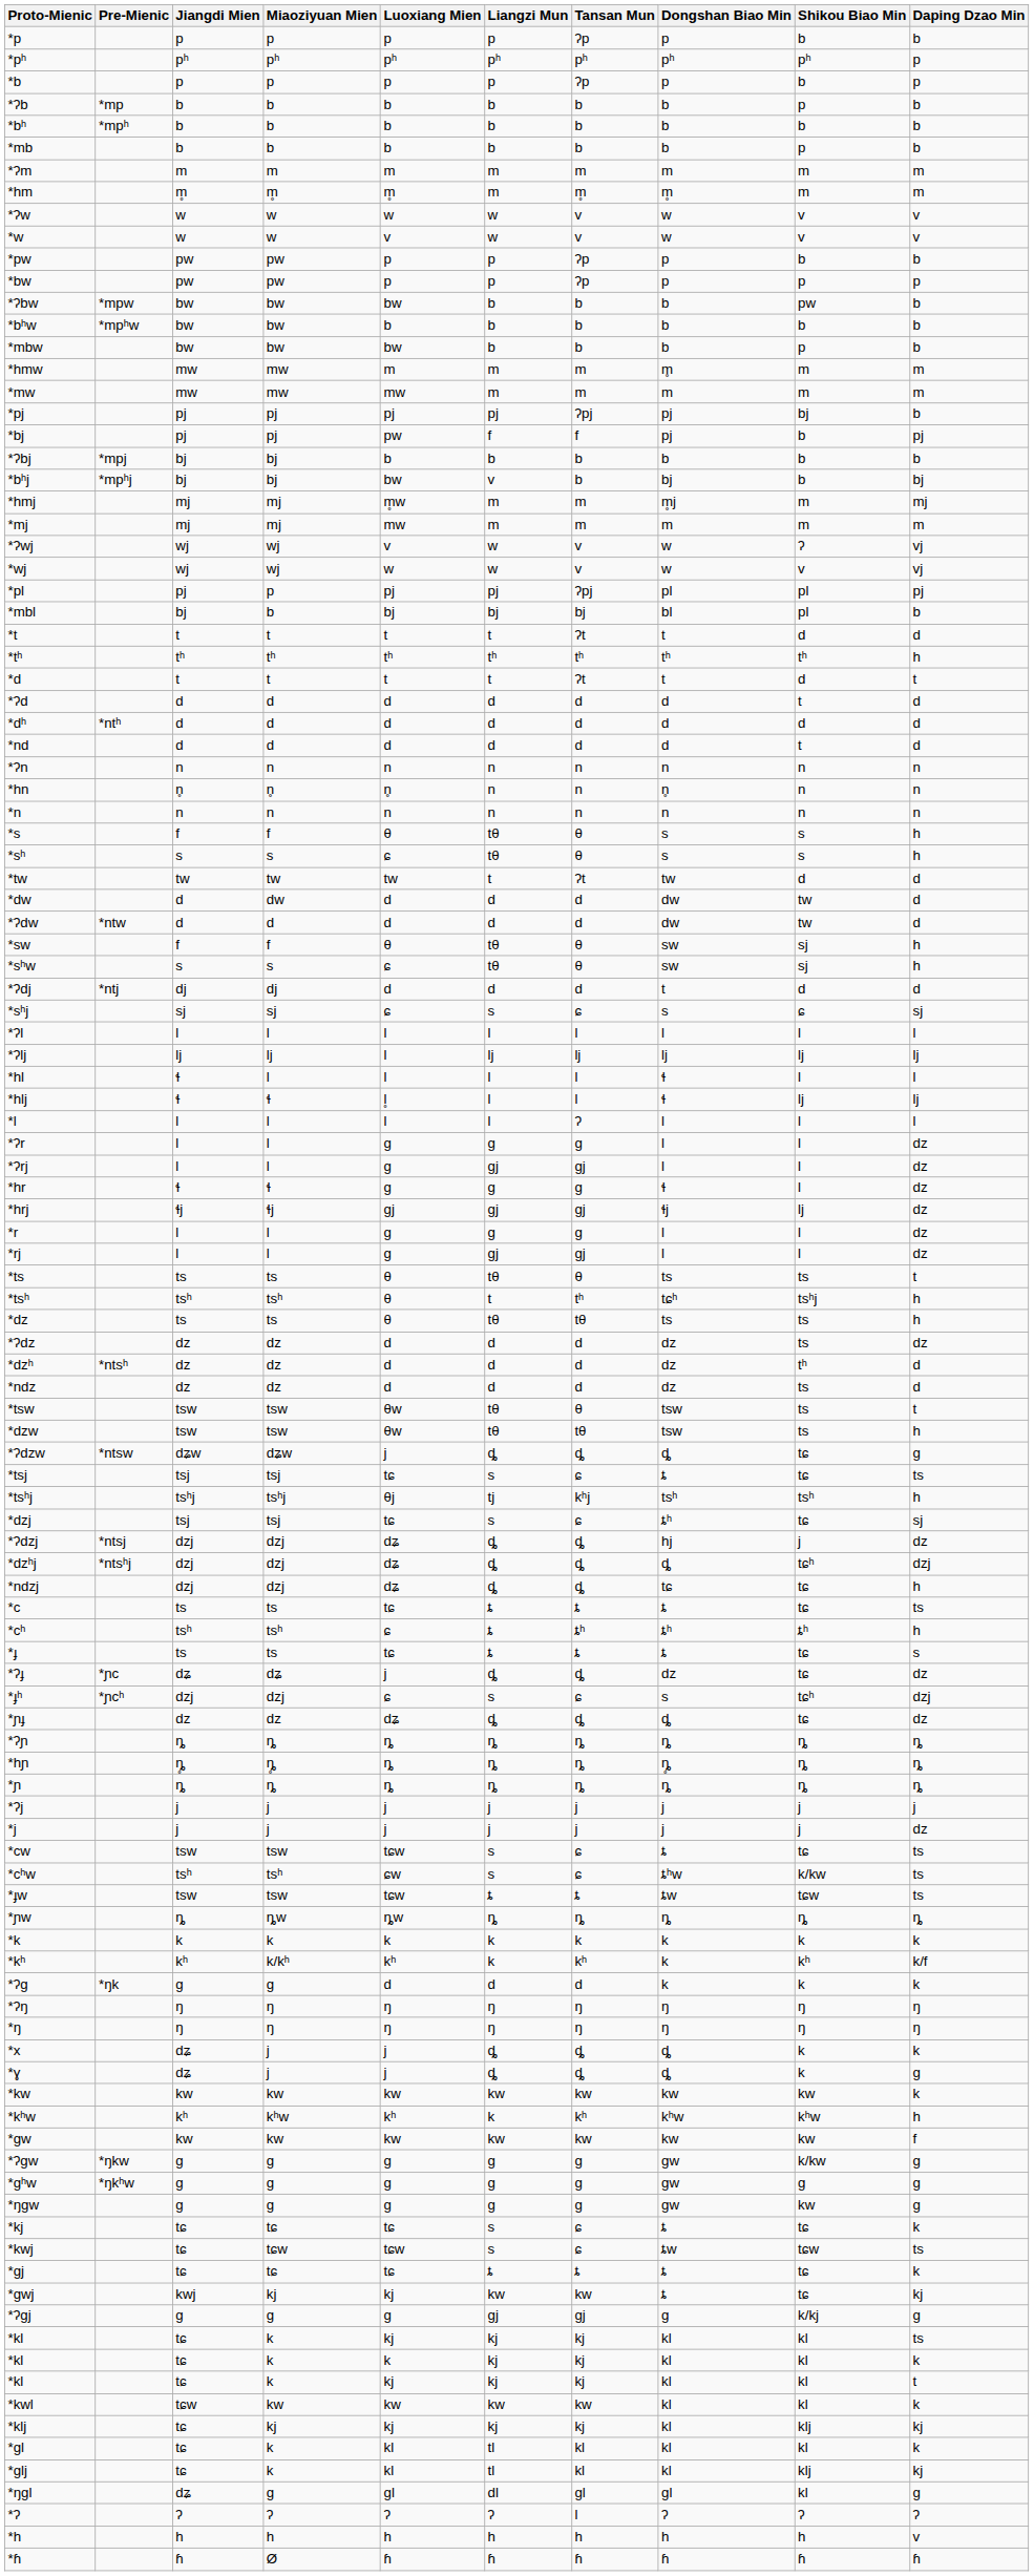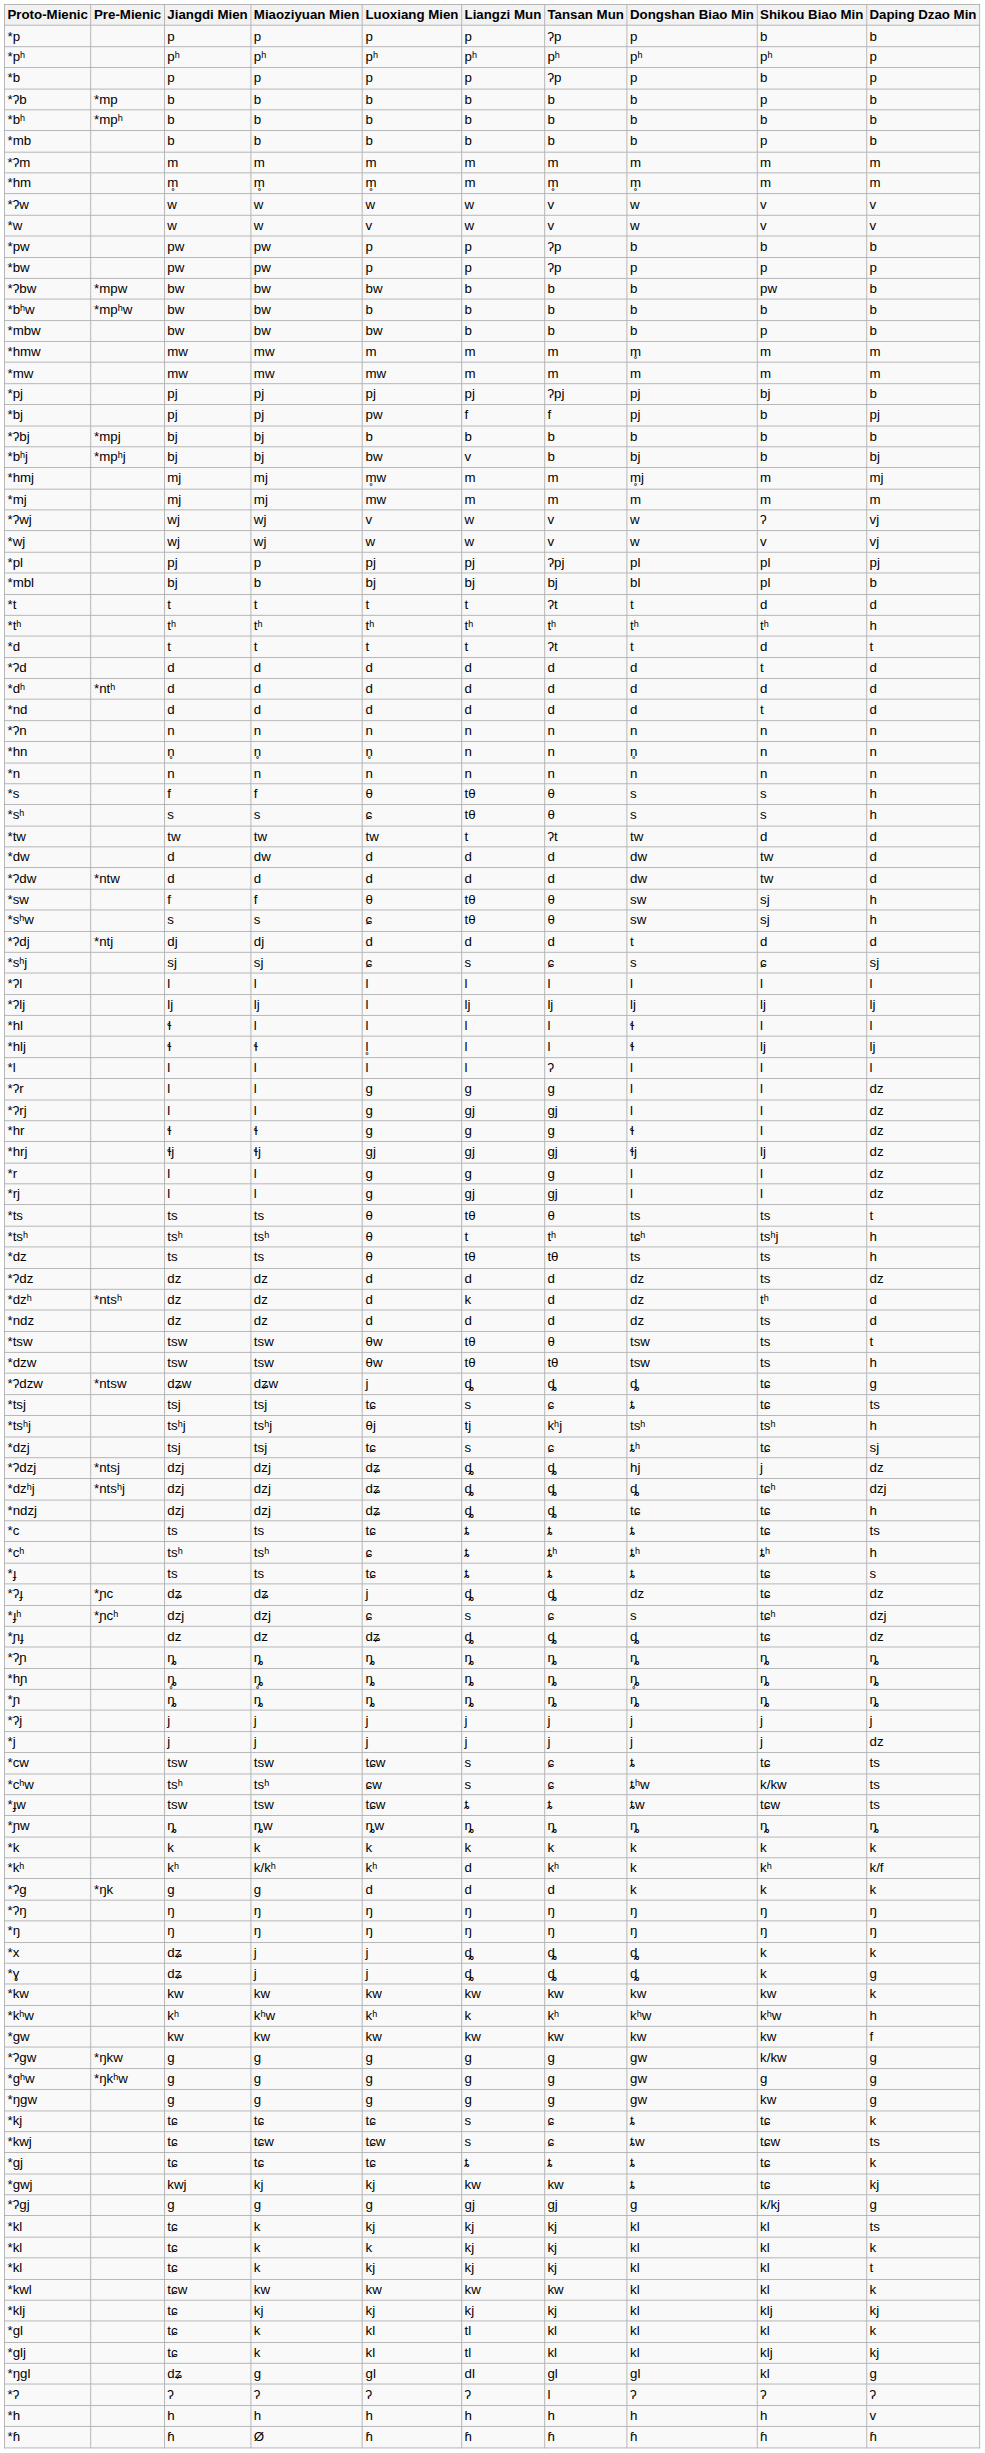*pw | Dongshan Biao Min: p -> b
*dzʰ | Liangzi Mun: d -> k
*kʰ | Liangzi Mun: k -> d
